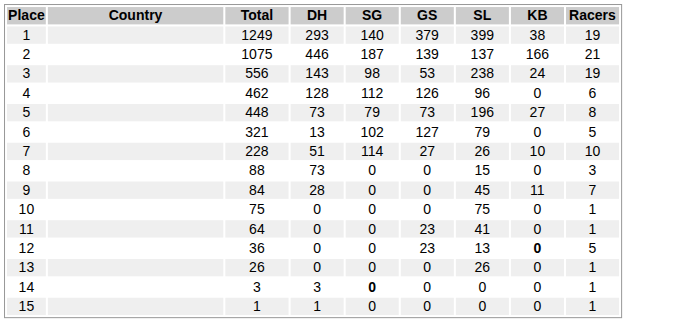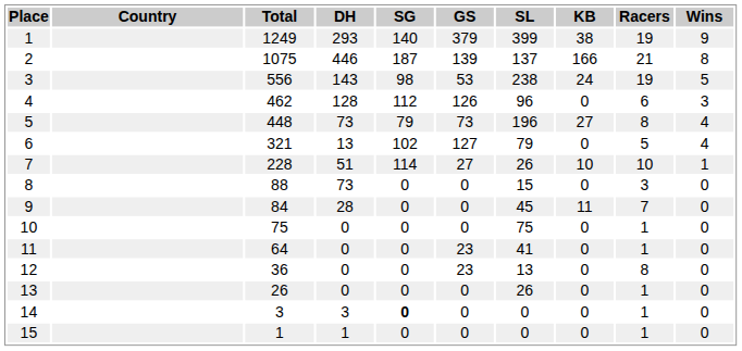+ column: Wins | 9 | 8 | 5 | 3 | 4 | 4 | 1 | 0 | 0 | 0 | 0 | 0 | 0 | 0 | 0
12 | KB: bold -> normal
12 | Racers: 5 -> 8
